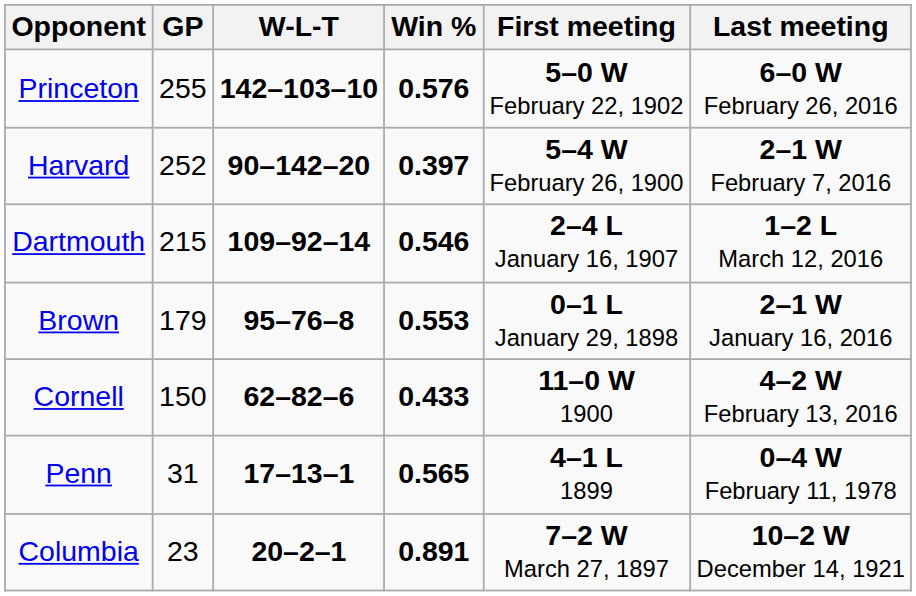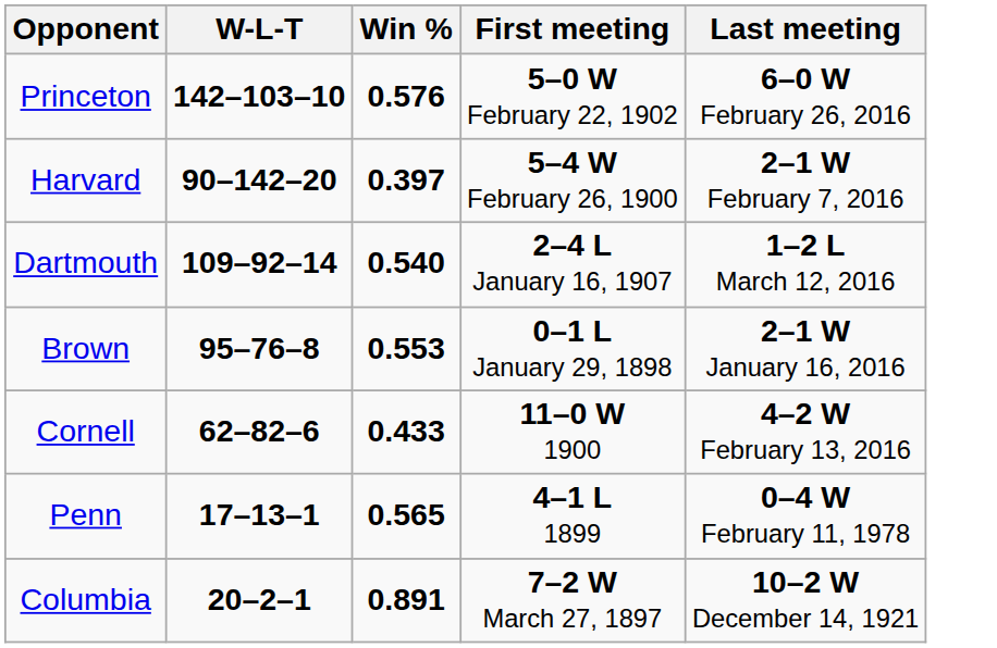- column: GP | 255 | 252 | 215 | 179 | 150 | 31 | 23
Dartmouth | Win %: 0.546 -> 0.540
